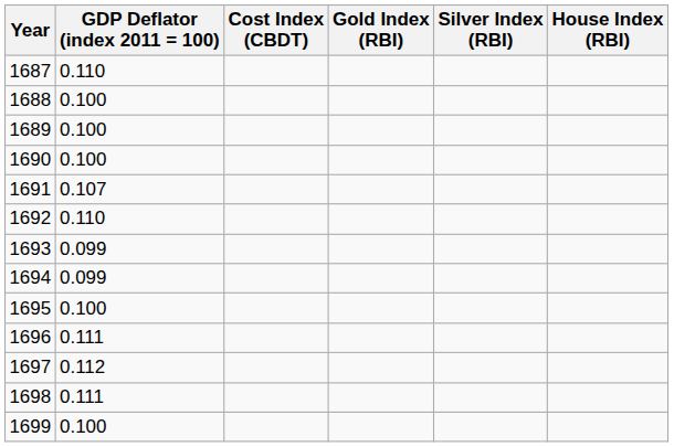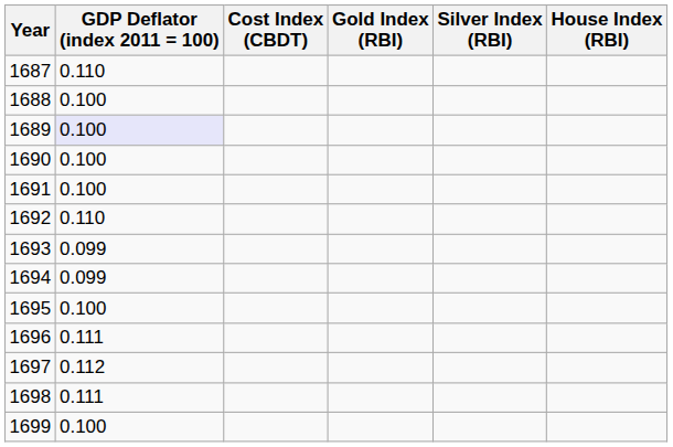1689 | GDP Deflator (index 2011 = 100): no background -> lavender background
1691 | GDP Deflator (index 2011 = 100): 0.107 -> 0.100
